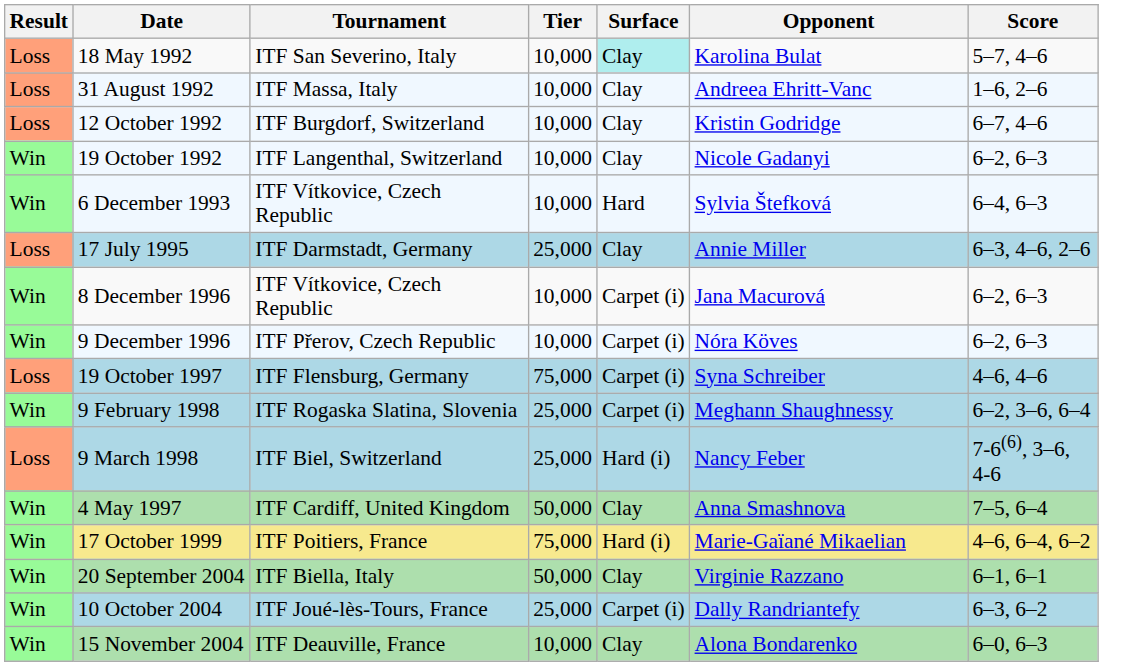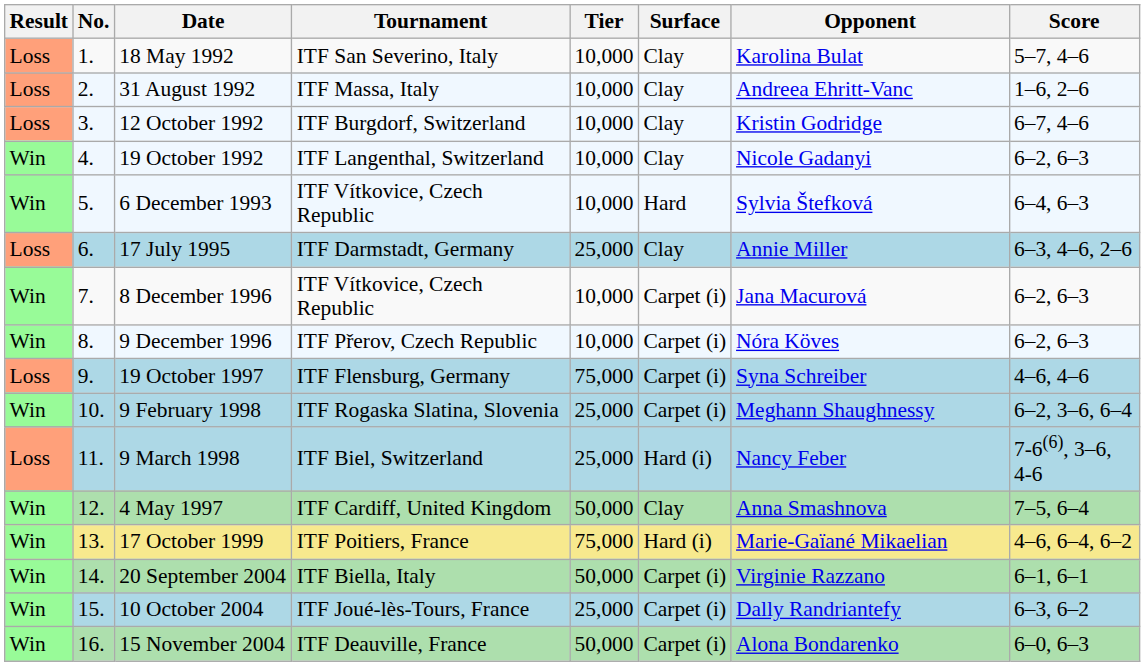+ column: No. | 1. | 2. | 3. | 4. | 5. | 6. | 7. | 8. | 9. | 10. | 11. | 12. | 13. | 14. | 15. | 16.
18 May 1992 | Surface: paleturquoise background -> no background
20 September 2004 | Surface: Clay -> Carpet (i)
15 November 2004 | Tier: 10,000 -> 50,000
15 November 2004 | Surface: Clay -> Carpet (i)
